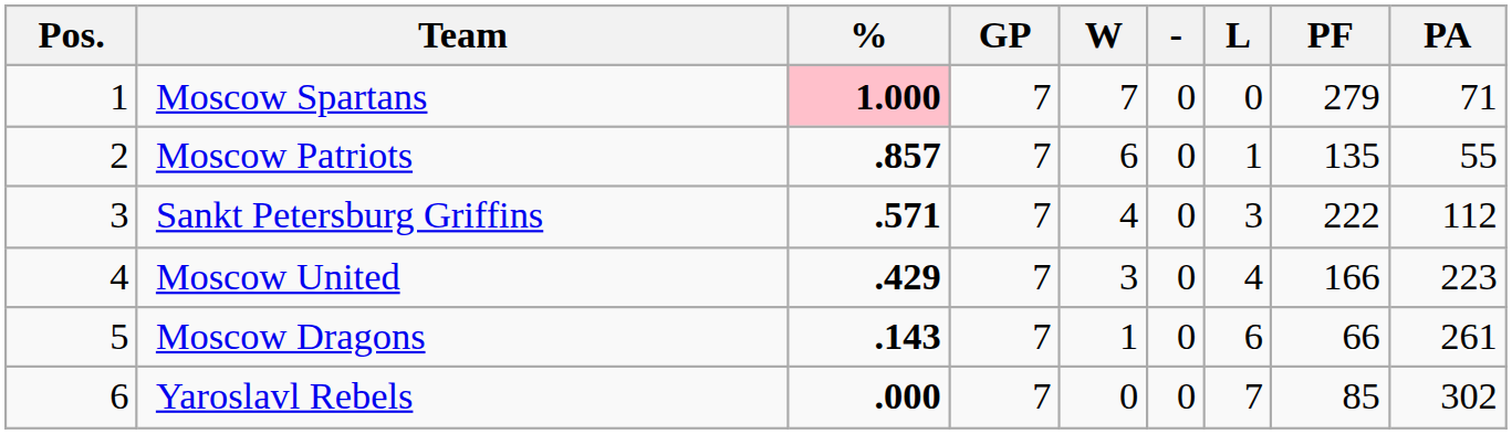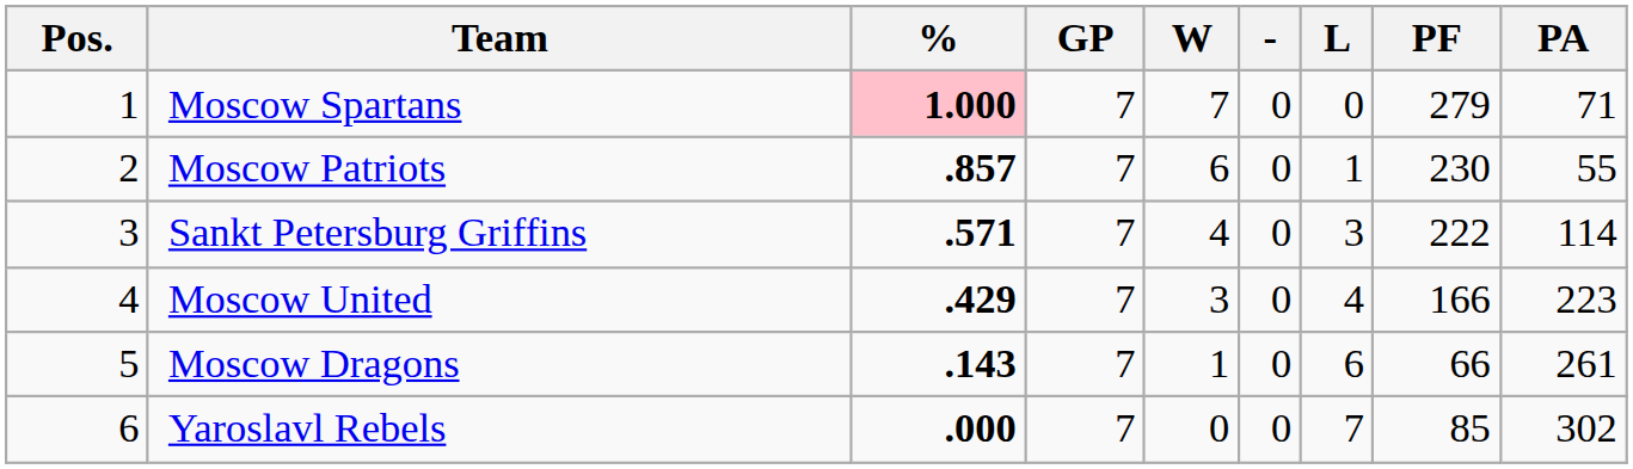Moscow Patriots | PF: 135 -> 230
Sankt Petersburg Griffins | PA: 112 -> 114
